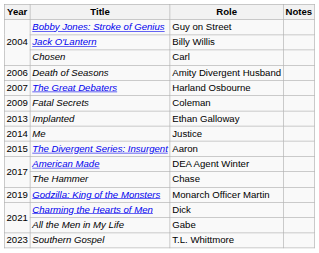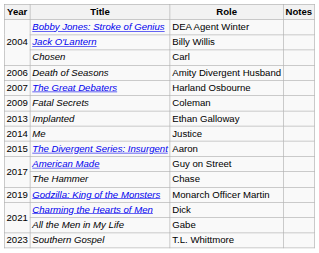Bobby Jones: Stroke of Genius | Role: Guy on Street -> DEA Agent Winter
American Made | Role: DEA Agent Winter -> Guy on Street
